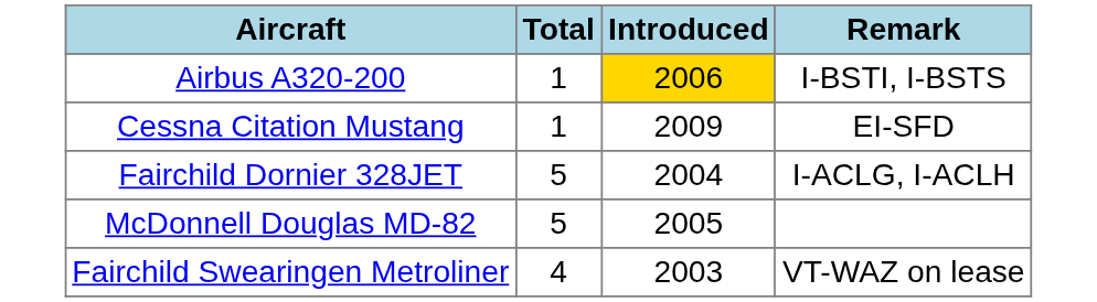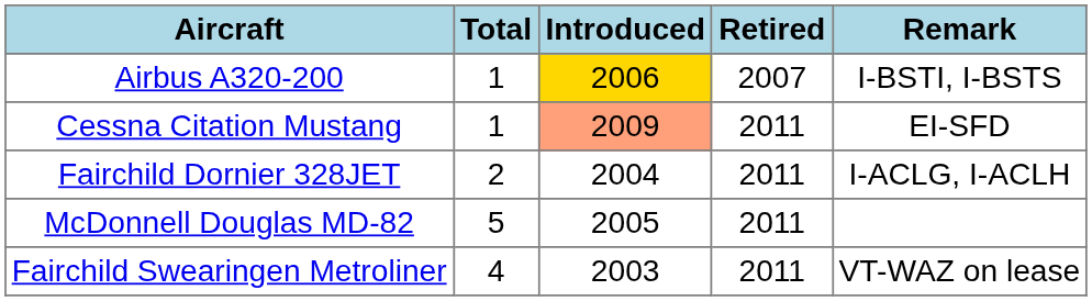+ column: Retired | 2007 | 2011 | 2011 | 2011 | 2011
Cessna Citation Mustang | Introduced: no background -> lightsalmon background
Fairchild Dornier 328JET | Total: 5 -> 2
